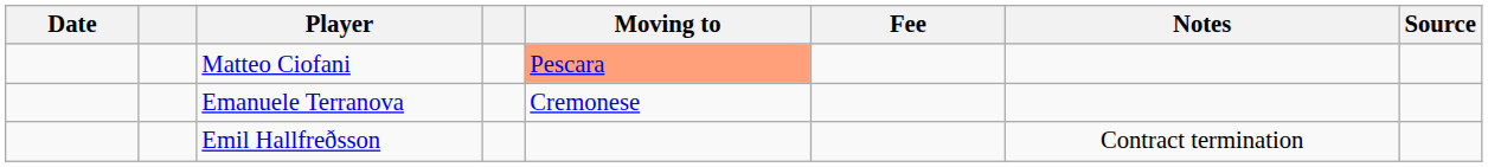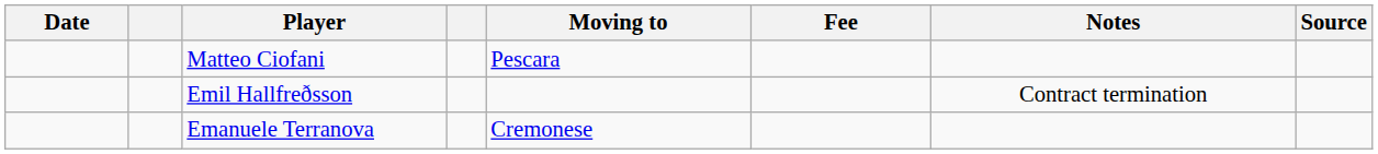Matteo Ciofani | Moving to: lightsalmon background -> no background
rows swapped: Emanuele Terranova <-> Emil Hallfreðsson
